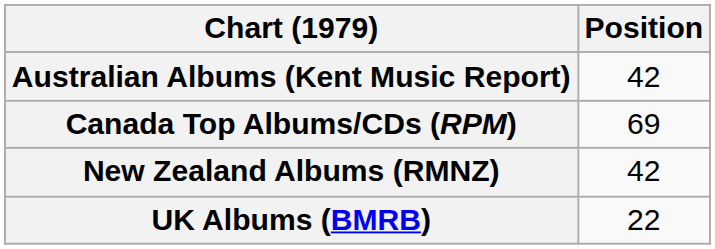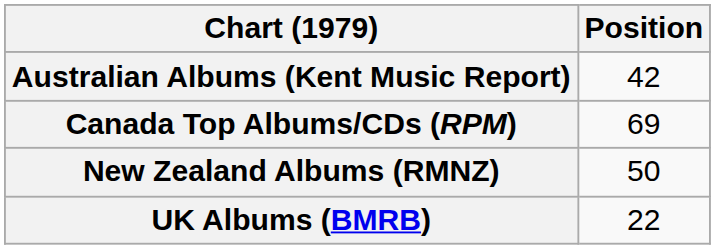New Zealand Albums (RMNZ) | Position: 42 -> 50
